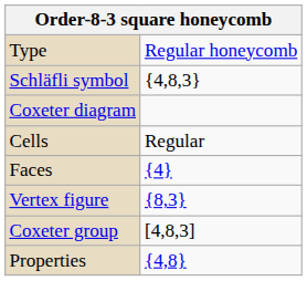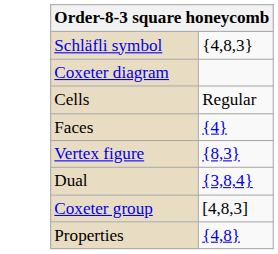- row: Type | Regular honeycomb
+ row: Dual | {3,8,4}
